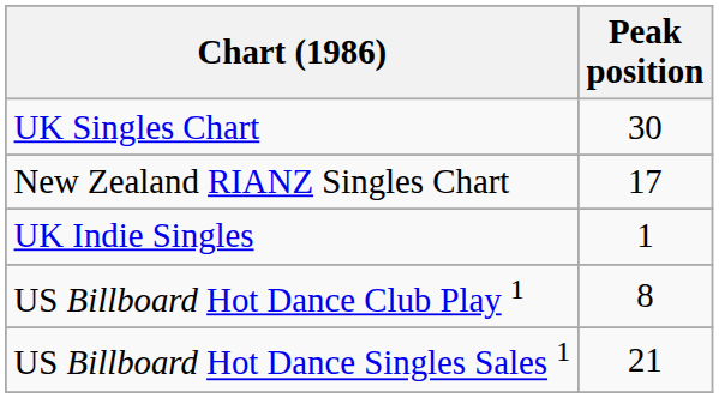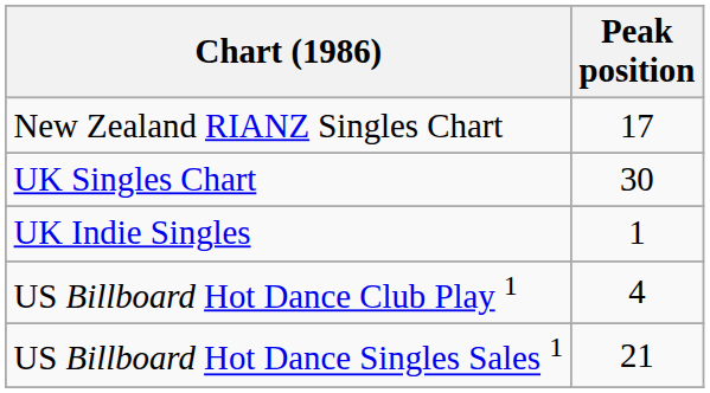rows swapped: New Zealand RIANZ Singles Chart <-> UK Singles Chart
US Billboard Hot Dance Club Play 1 | Peak position: 8 -> 4
